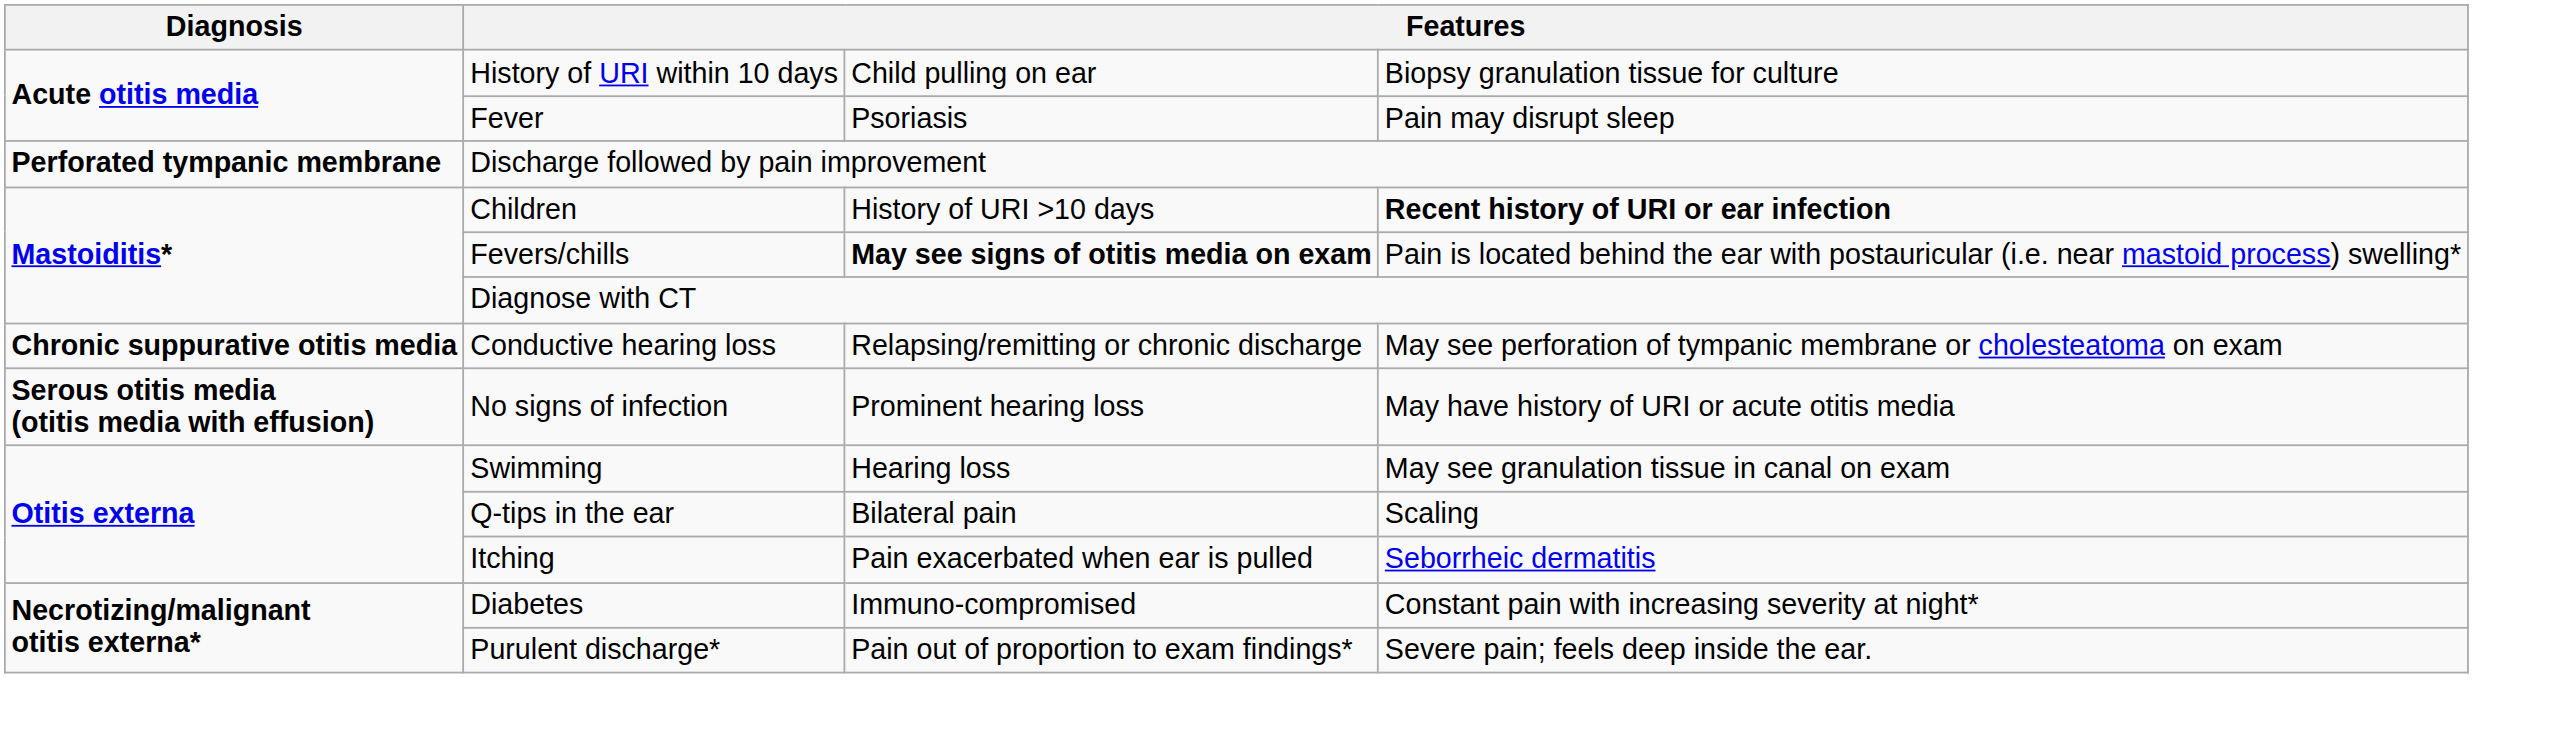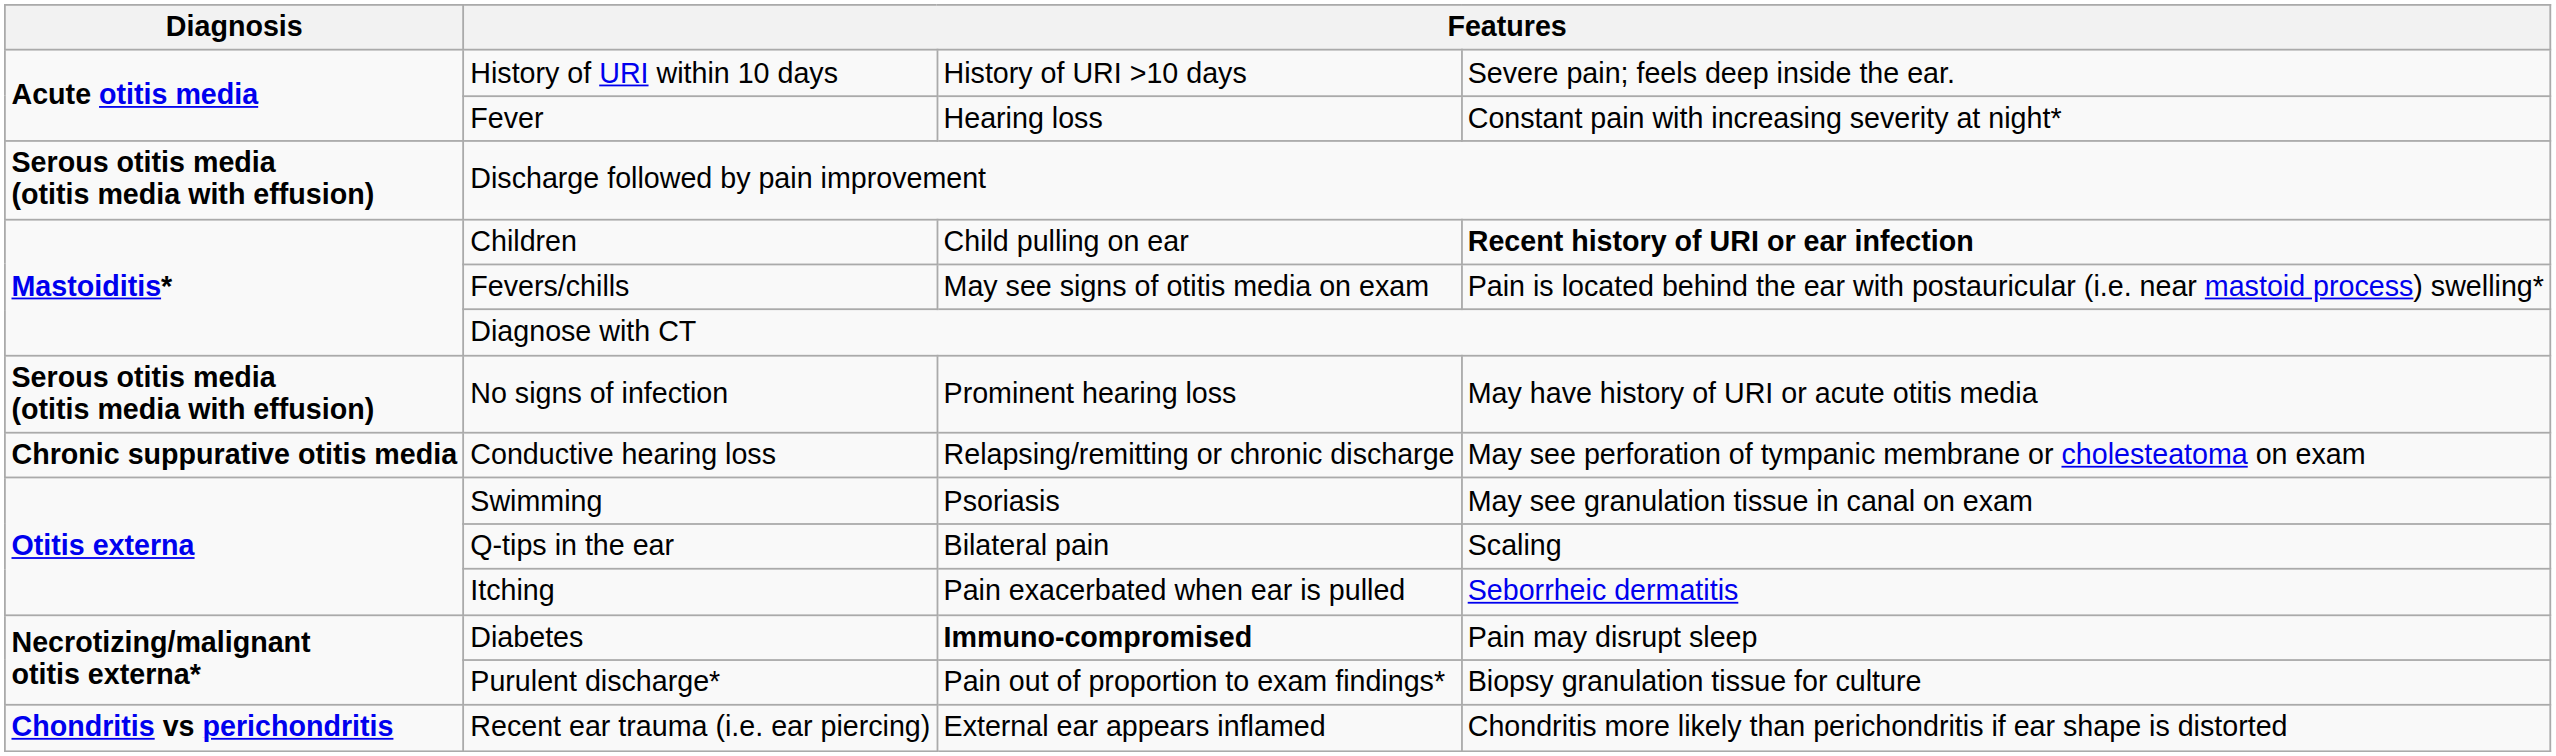History of URI within 10 days | column 3: Child pulling on ear -> History of URI >10 days
History of URI within 10 days | column 4: Biopsy granulation tissue for culture -> Severe pain; feels deep inside the ear.
Fever | column 3: Psoriasis -> Hearing loss
Fever | column 4: Pain may disrupt sleep -> Constant pain with increasing severity at night*
Discharge followed by pain improvement | Diagnosis: Perforated tympanic membrane -> Serous otitis media (otitis media with effusion)
Children | column 3: History of URI >10 days -> Child pulling on ear
Fevers/chills | column 3: bold -> normal
rows swapped: Conductive hearing loss <-> No signs of infection
Swimming | column 3: Hearing loss -> Psoriasis
Diabetes | column 3: normal -> bold
Diabetes | column 4: Constant pain with increasing severity at night* -> Pain may disrupt sleep
Purulent discharge* | column 4: Severe pain; feels deep inside the ear. -> Biopsy granulation tissue for culture
+ row: Chondritis vs perichondritis | Recent ear trauma (i.e. ear piercing) | External ear appears inflamed | Chondritis more likely than perichondritis if ear shape is distorted
